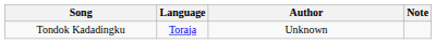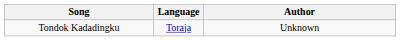- column: Note
